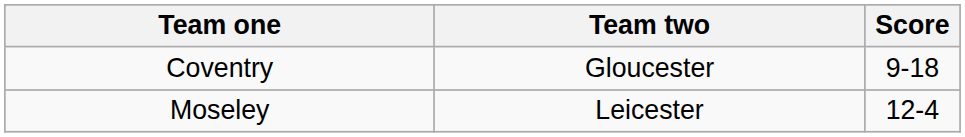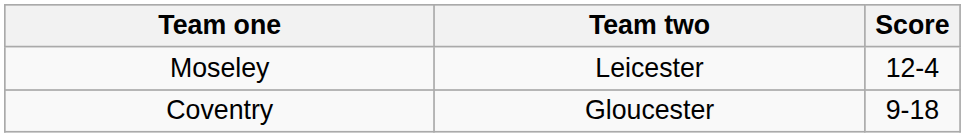rows swapped: Moseley <-> Coventry
